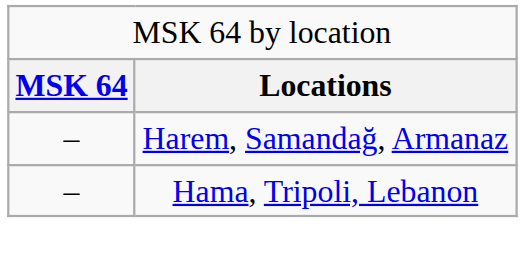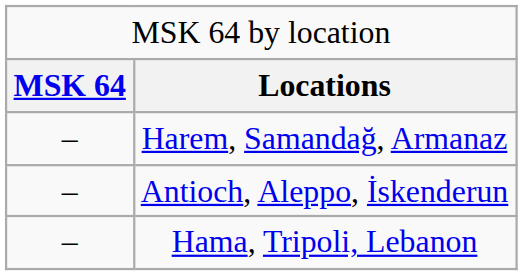+ row: – | Antioch, Aleppo, İskenderun
